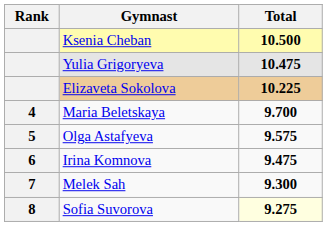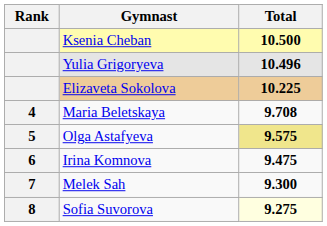Yulia Grigoryeva | Total: 10.475 -> 10.496
Maria Beletskaya | Total: 9.700 -> 9.708
Olga Astafyeva | Total: no background -> khaki background
